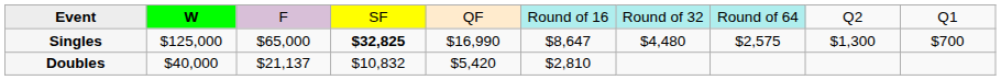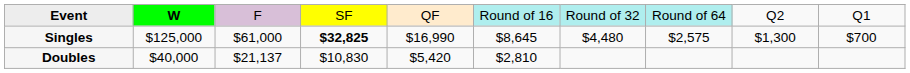Singles | column 3: $65,000 -> $61,000
Singles | column 6: $8,647 -> $8,645
Doubles | column 4: $10,832 -> $10,830
